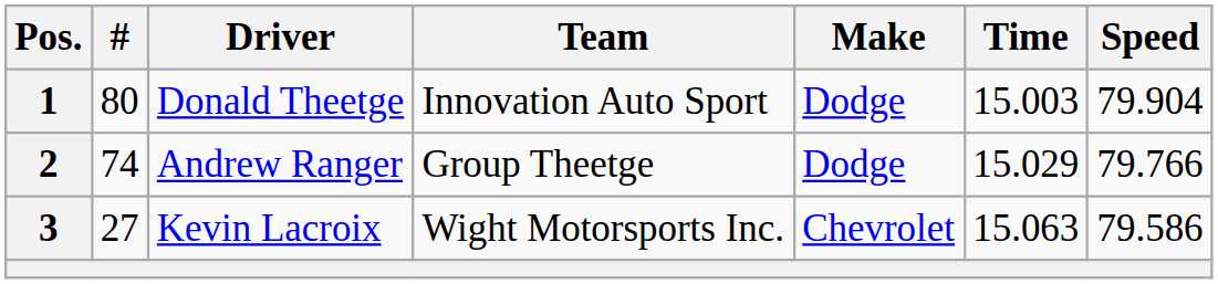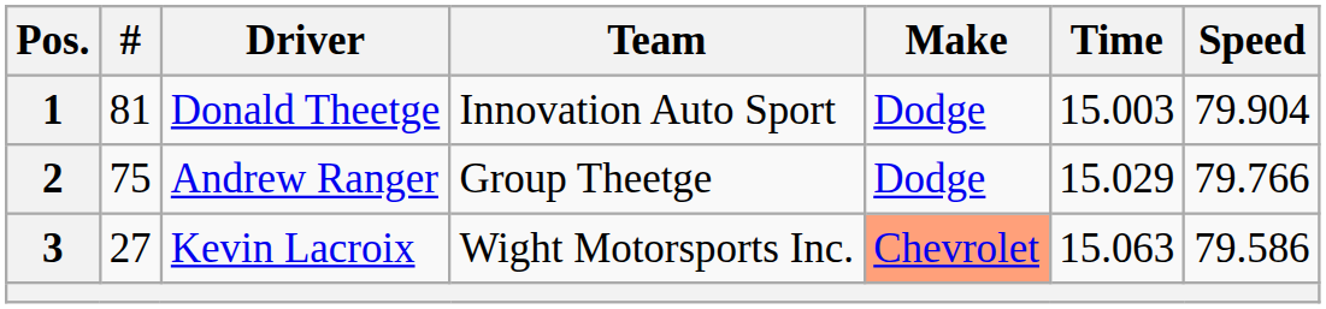1 | #: 80 -> 81
2 | #: 74 -> 75
3 | Make: no background -> lightsalmon background
